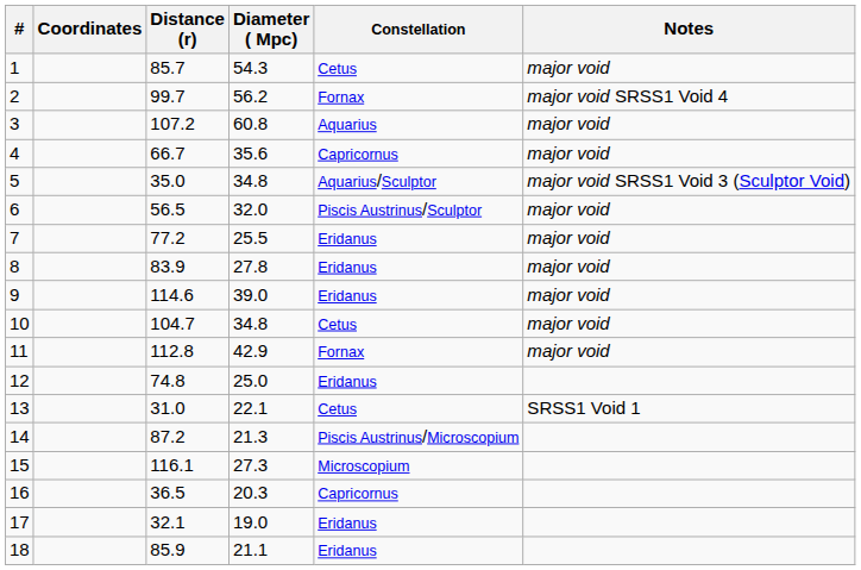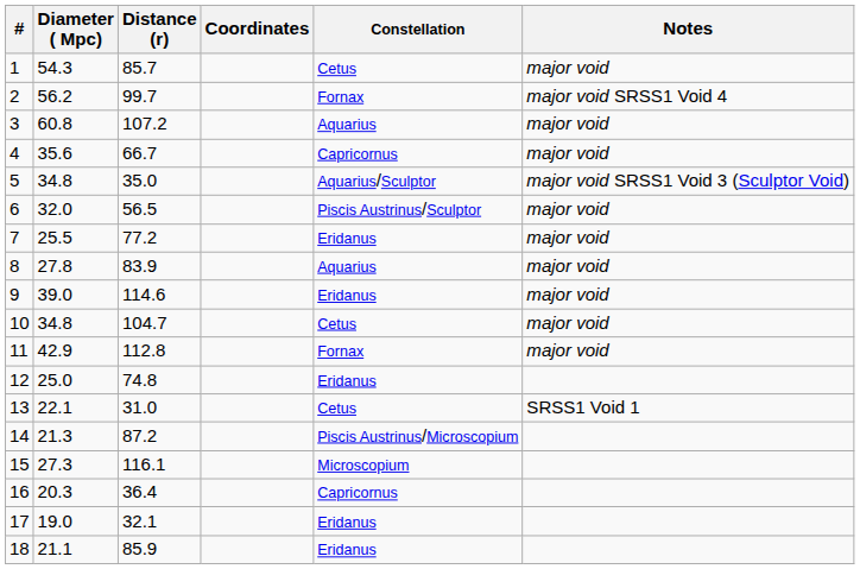columns swapped: Coordinates <-> Diameter ( Mpc)
8 | Constellation: Eridanus -> Aquarius
16 | Distance (r): 36.5 -> 36.4
